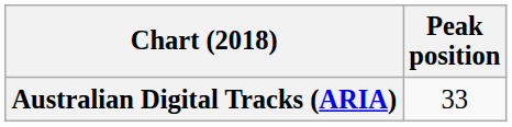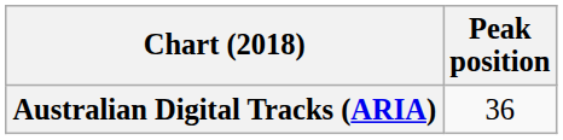Australian Digital Tracks (ARIA) | Peak position: 33 -> 36
